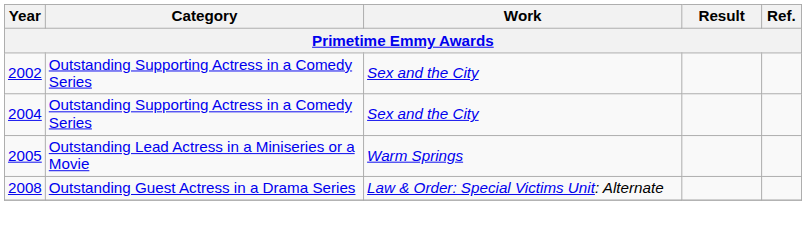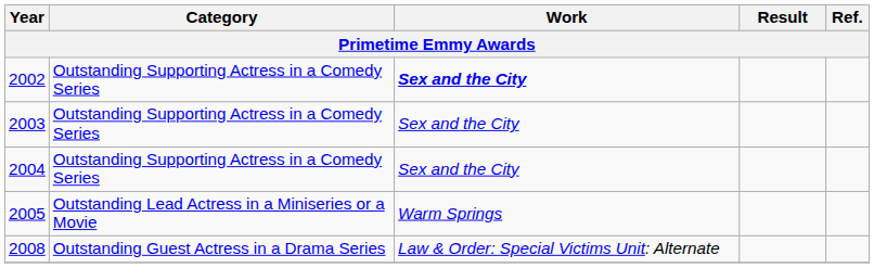2002 | Work: normal -> bold
+ row: 2003 | Outstanding Supporting Actress in a Comedy Series | Sex and the City
